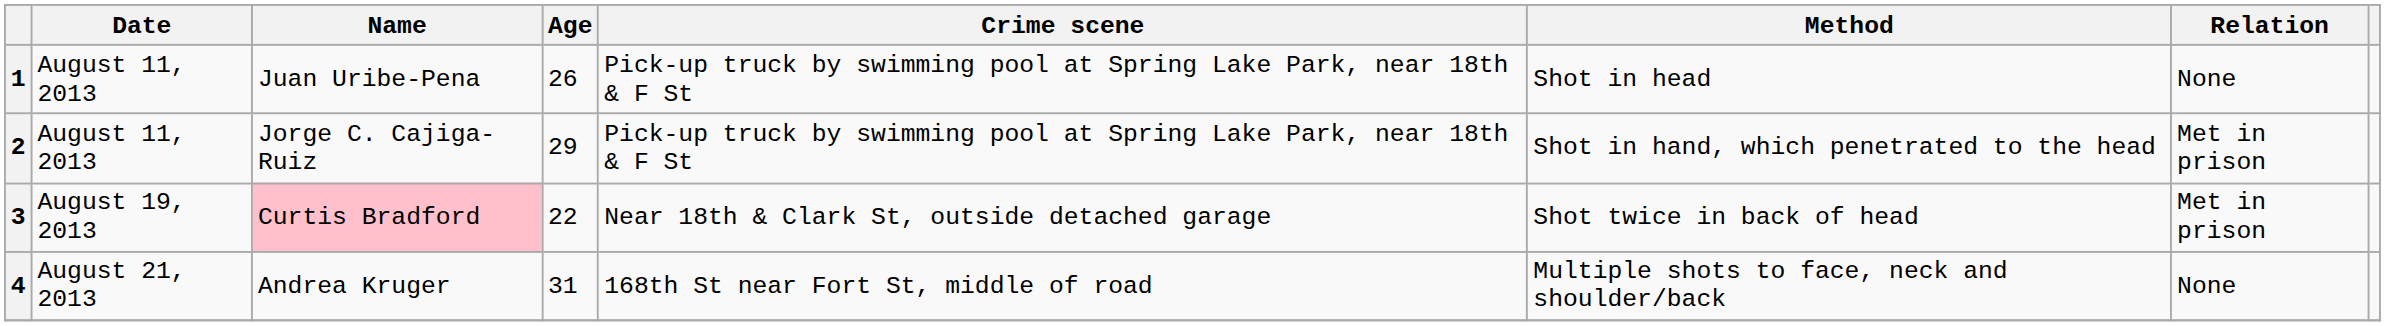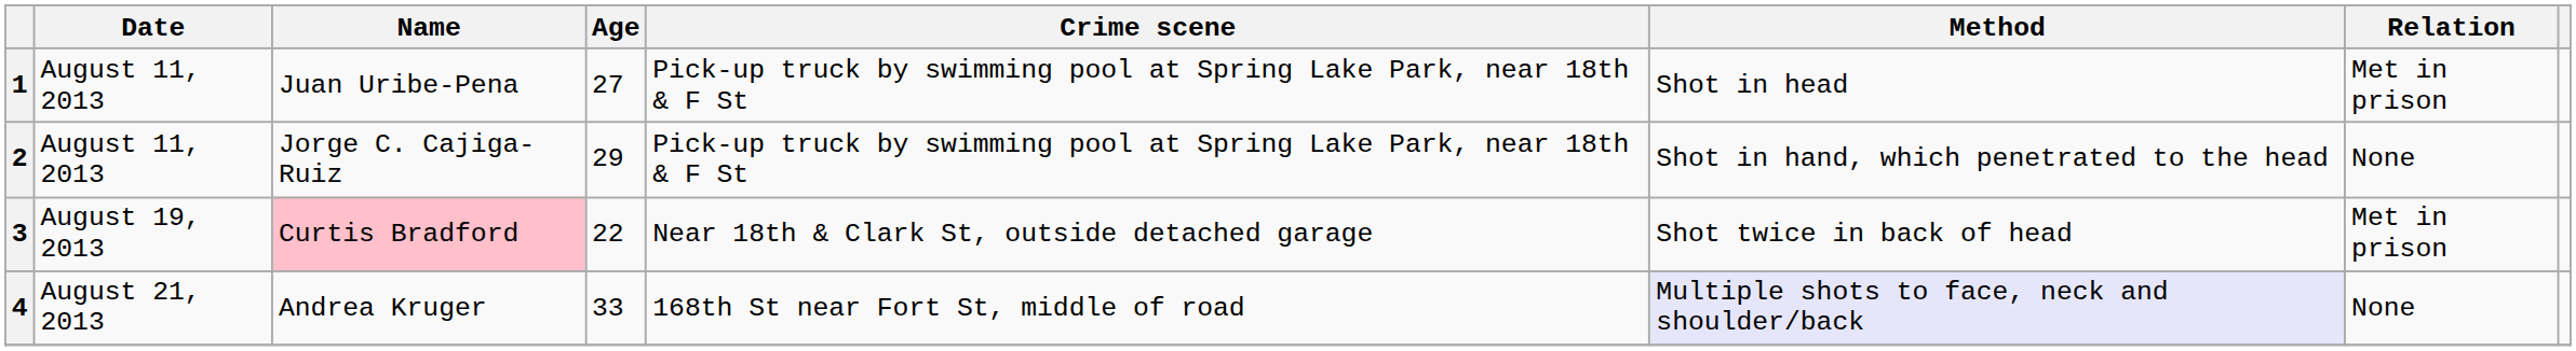1 | Age: 26 -> 27
1 | Relation: None -> Met in prison
2 | Relation: Met in prison -> None
4 | Age: 31 -> 33
4 | Method: no background -> lavender background
